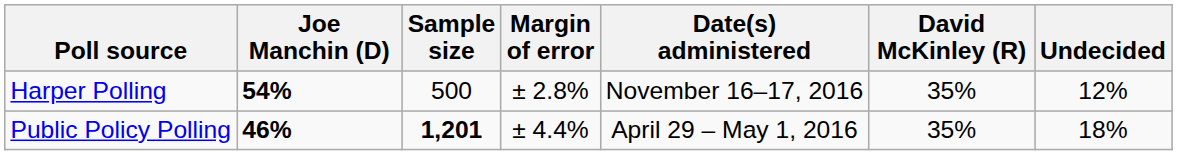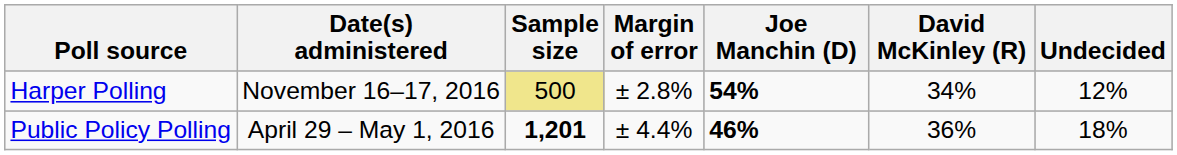columns swapped: Date(s) administered <-> Joe Manchin (D)
Harper Polling | Sample size: no background -> khaki background
Harper Polling | David McKinley (R): 35% -> 34%
Public Policy Polling | David McKinley (R): 35% -> 36%
